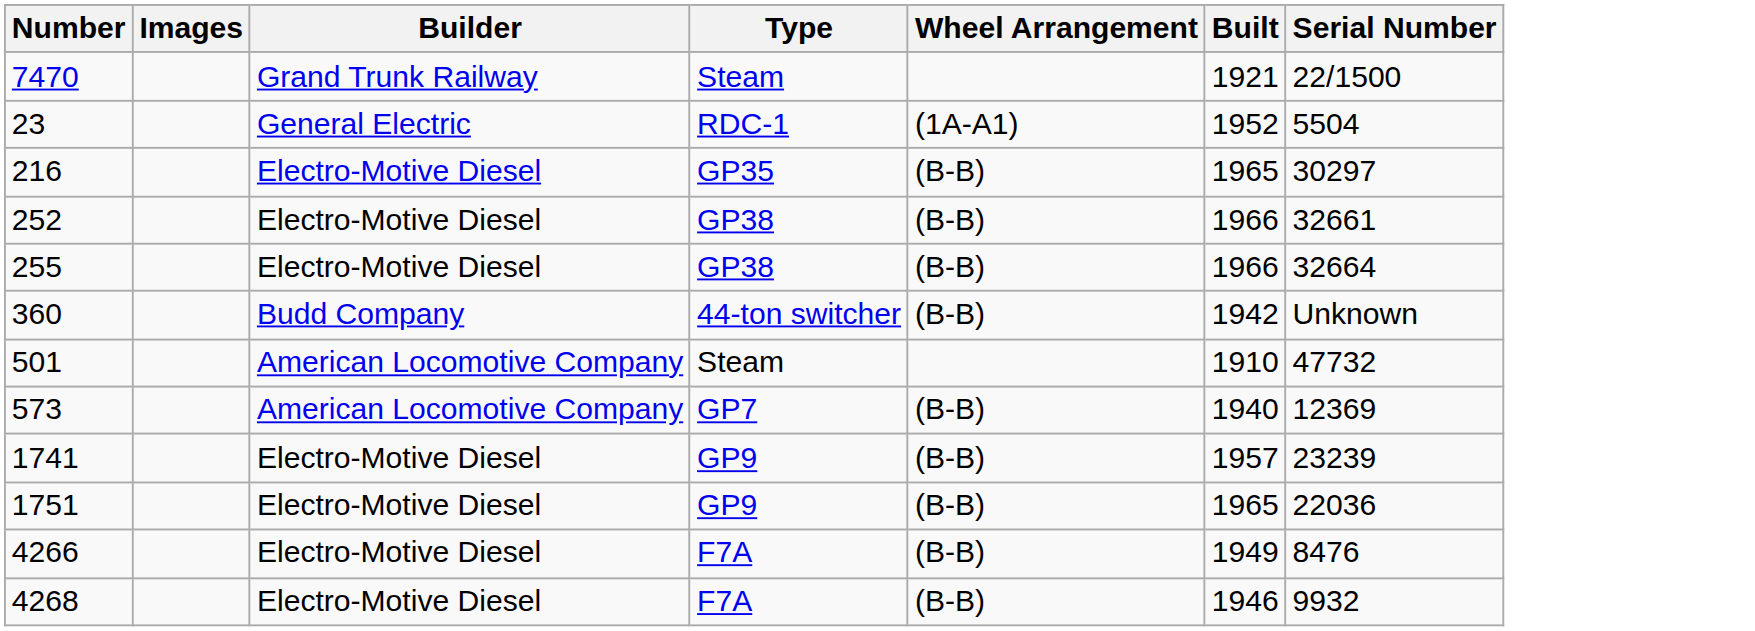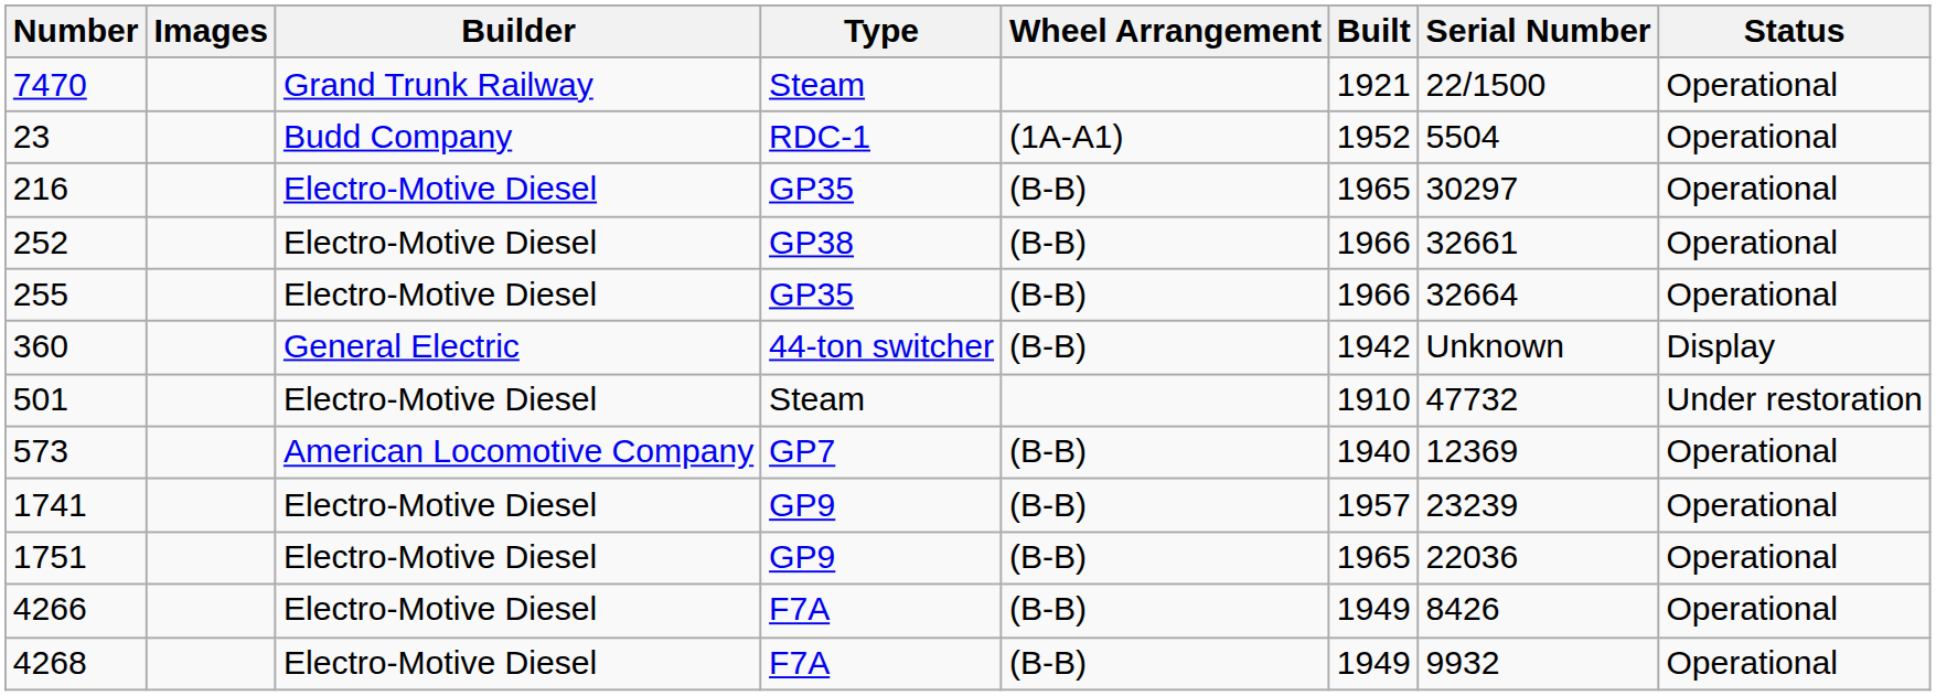+ column: Status | Operational | Operational | Operational | Operational | Operational | Display | Under restoration | Operational | Operational | Operational | Operational | Operational
23 | Builder: General Electric -> Budd Company
255 | Type: GP38 -> GP35
360 | Builder: Budd Company -> General Electric
501 | Builder: American Locomotive Company -> Electro-Motive Diesel
4266 | Serial Number: 8476 -> 8426
4268 | Built: 1946 -> 1949
